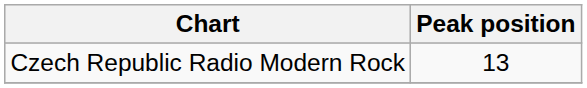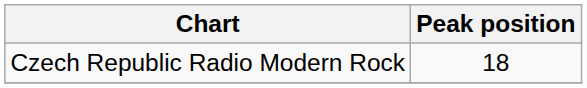Czech Republic Radio Modern Rock | Peak position: 13 -> 18
